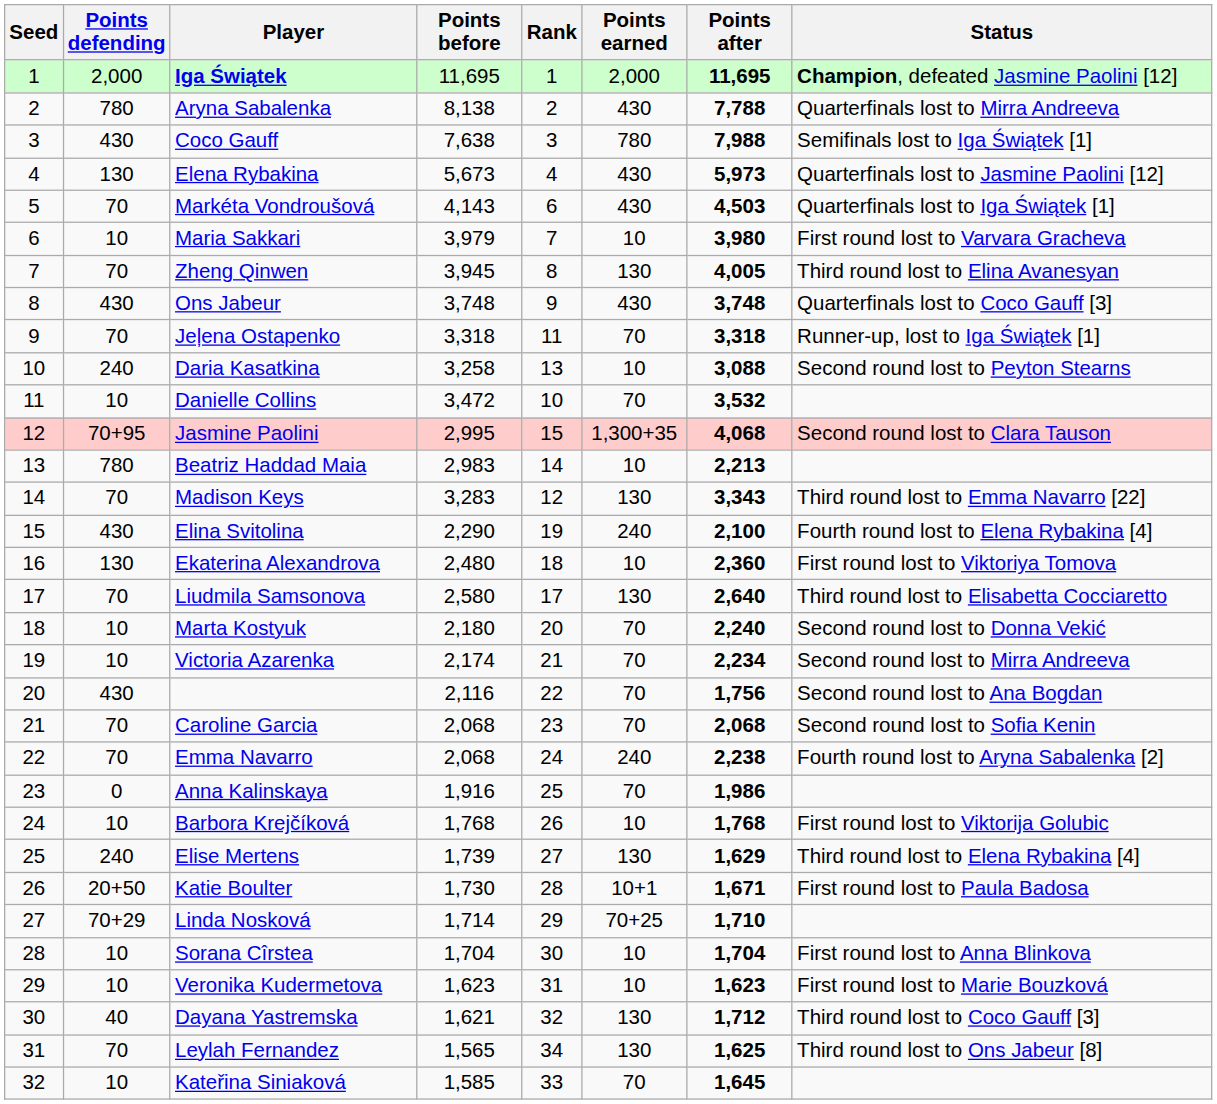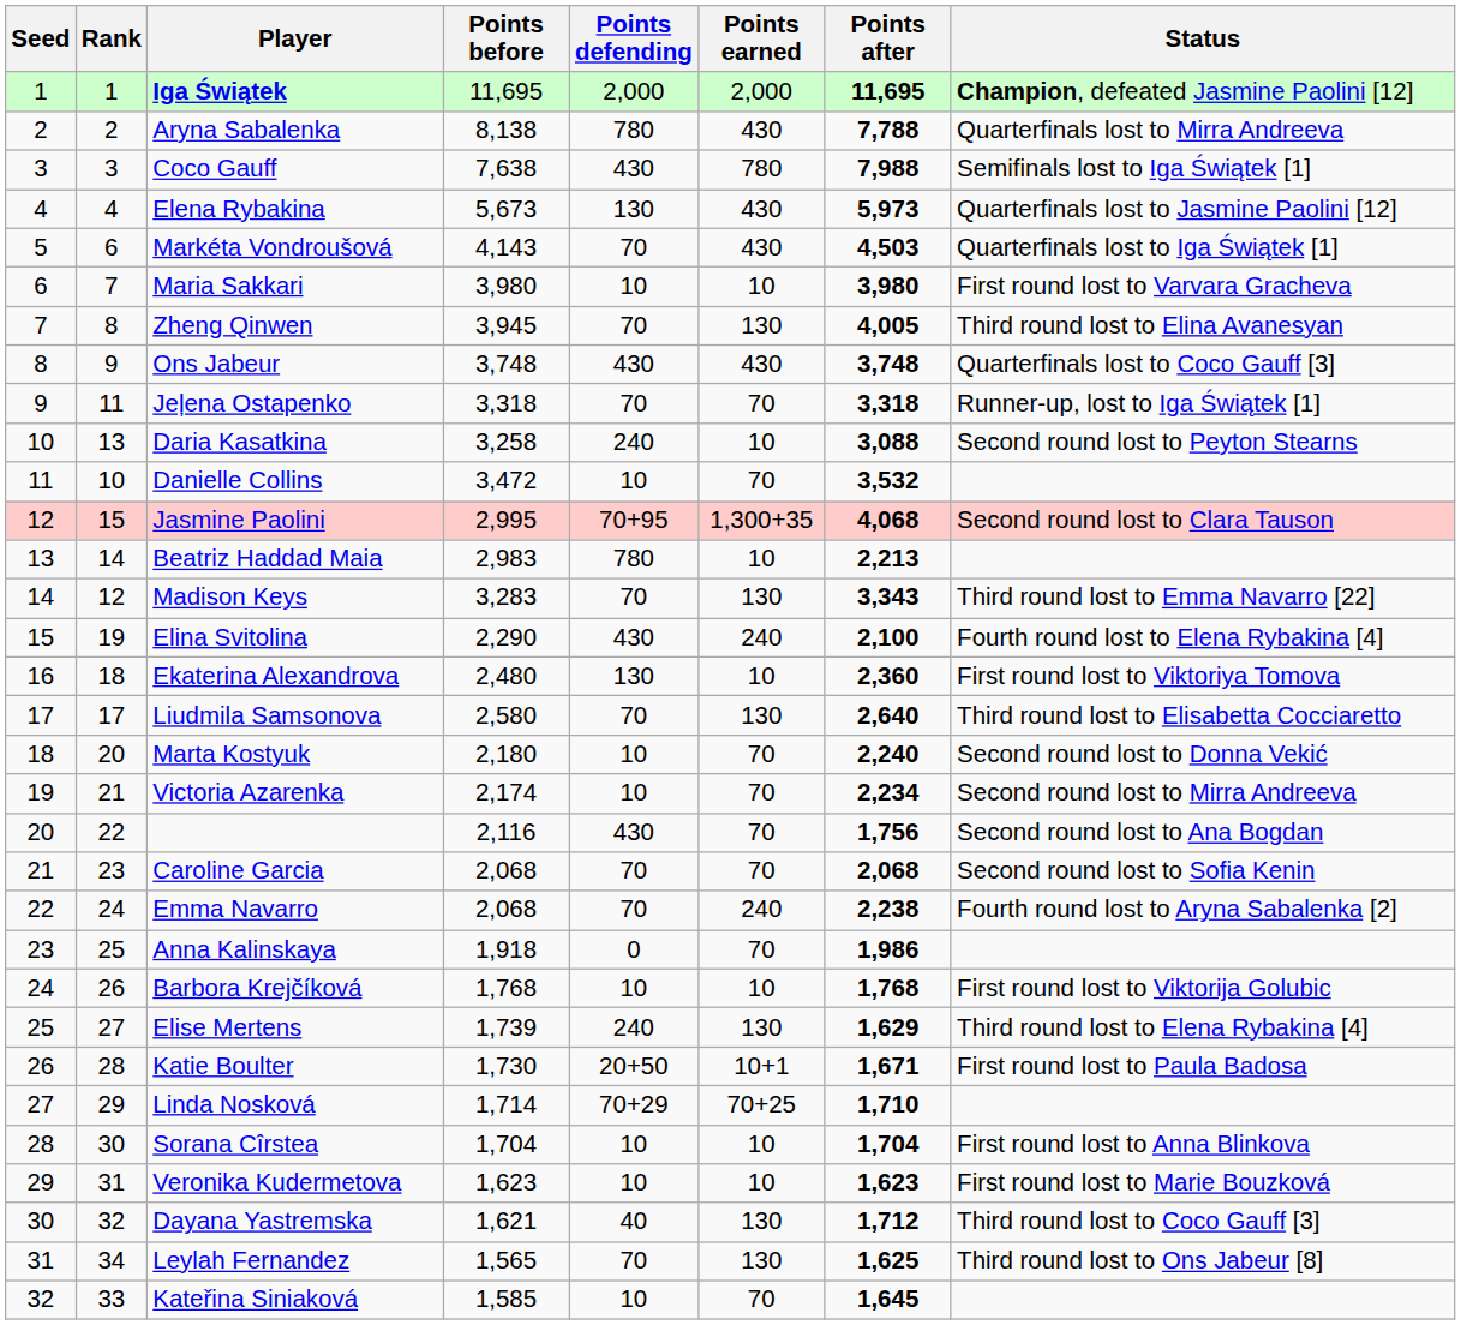columns swapped: Rank <-> Points defending
Maria Sakkari | Points before: 3,979 -> 3,980
Anna Kalinskaya | Points before: 1,916 -> 1,918
